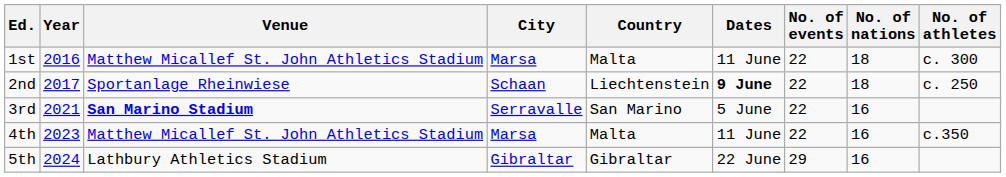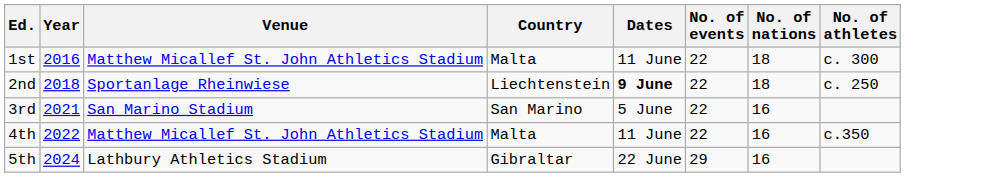- column: City | Marsa | Schaan | Serravalle | Marsa | Gibraltar
2nd | Year: 2017 -> 2018
3rd | Venue: bold -> normal
4th | Year: 2023 -> 2022
